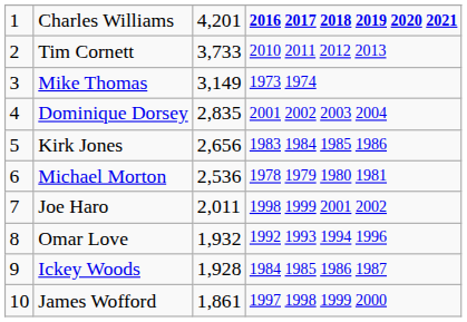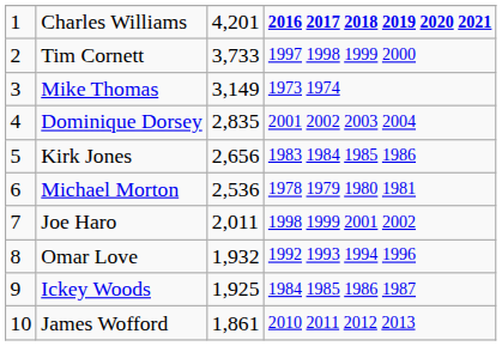Tim Cornett | column 4: 2010 2011 2012 2013 -> 1997 1998 1999 2000
Ickey Woods | column 3: 1,928 -> 1,925
James Wofford | column 4: 1997 1998 1999 2000 -> 2010 2011 2012 2013
